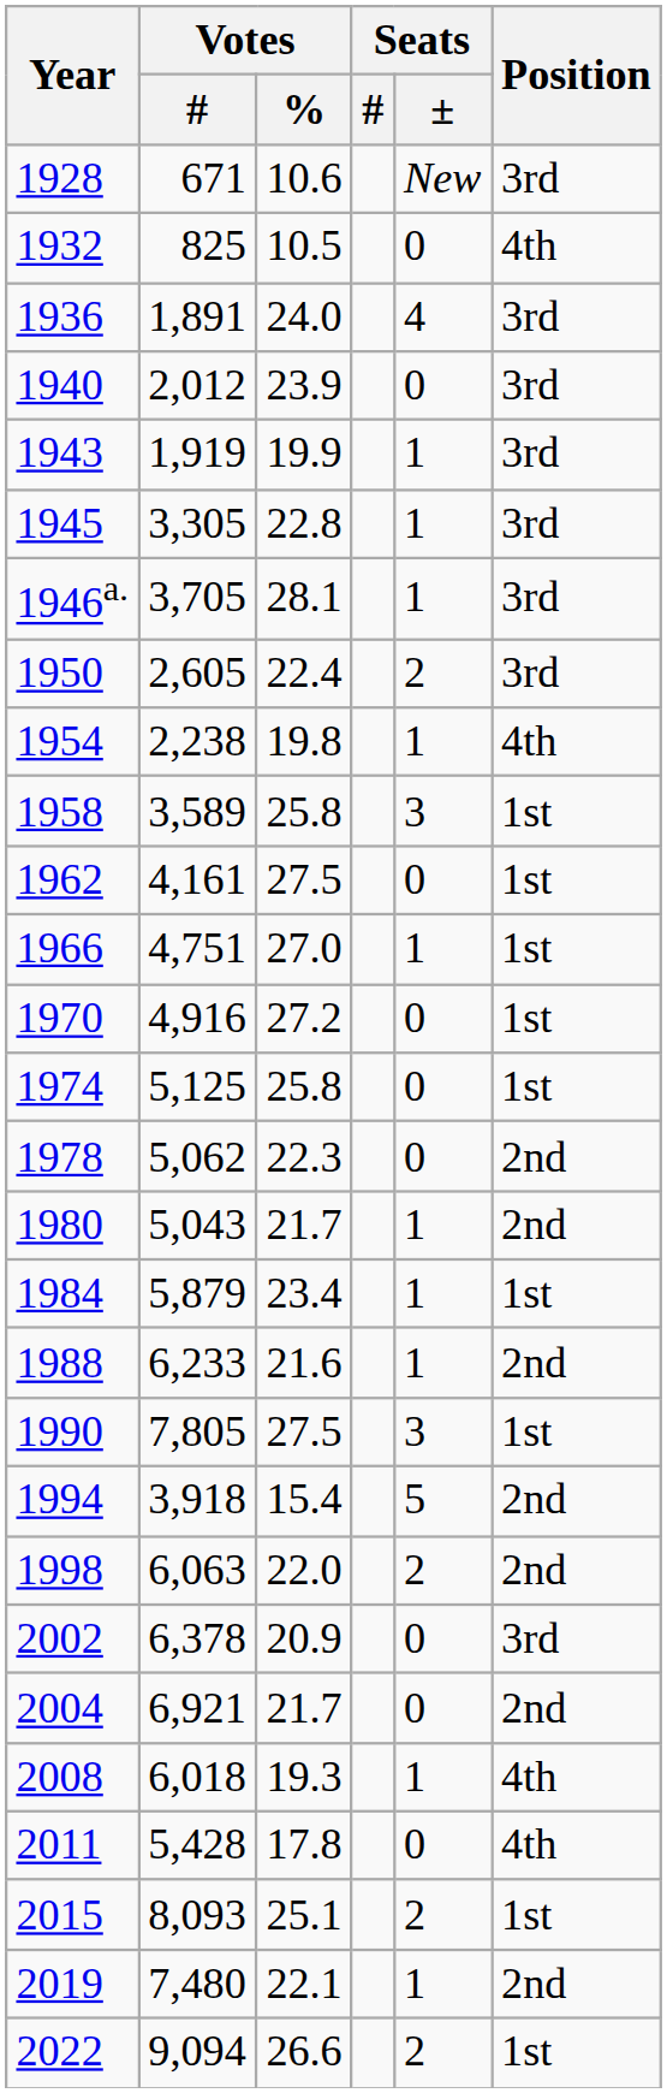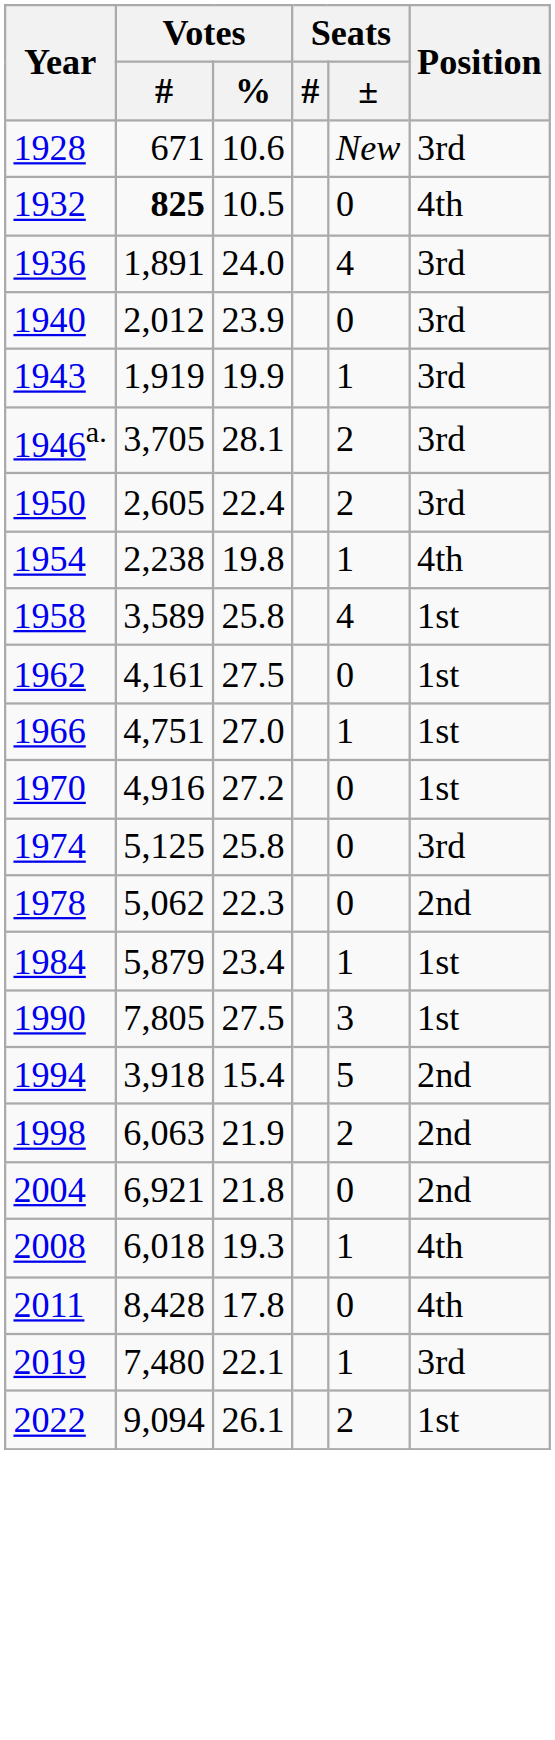1932 | Votes / #: normal -> bold
- row: 1945 | 3,305 | 22.8 | 1 | 3rd
1946a. | Seats / ±: 1 -> 2
1958 | Seats / ±: 3 -> 4
1974 | Position: 1st -> 3rd
- row: 1980 | 5,043 | 21.7 | 1 | 2nd
- row: 1988 | 6,233 | 21.6 | 1 | 2nd
1998 | Votes / %: 22.0 -> 21.9
- row: 2002 | 6,378 | 20.9 | 0 | 3rd
2004 | Votes / %: 21.7 -> 21.8
2011 | Votes / #: 5,428 -> 8,428
- row: 2015 | 8,093 | 25.1 | 2 | 1st
2019 | Position: 2nd -> 3rd
2022 | Votes / %: 26.6 -> 26.1
